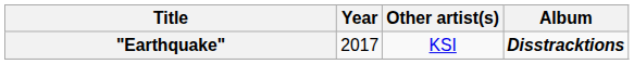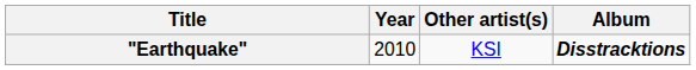"Earthquake" | Year: 2017 -> 2010
